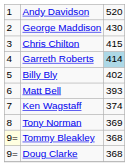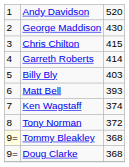Garreth Roberts | column 3: lightblue background -> no background
Billy Bly | column 3: 402 -> 403
Tony Norman | column 3: 369 -> 372
